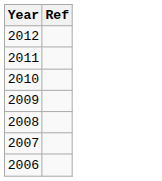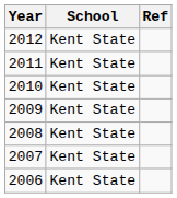+ column: School | Kent State | Kent State | Kent State | Kent State | Kent State | Kent State | Kent State
